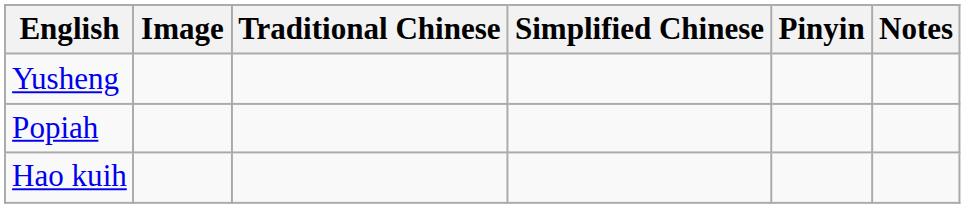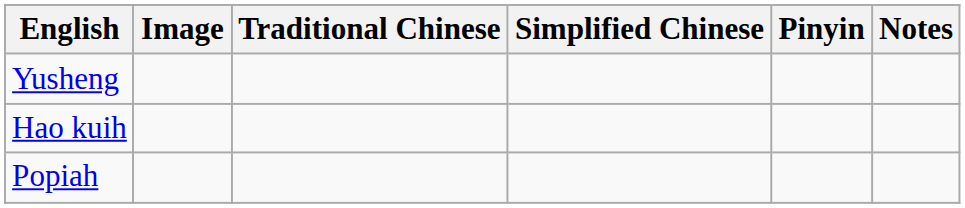rows swapped: Popiah <-> Hao kuih
